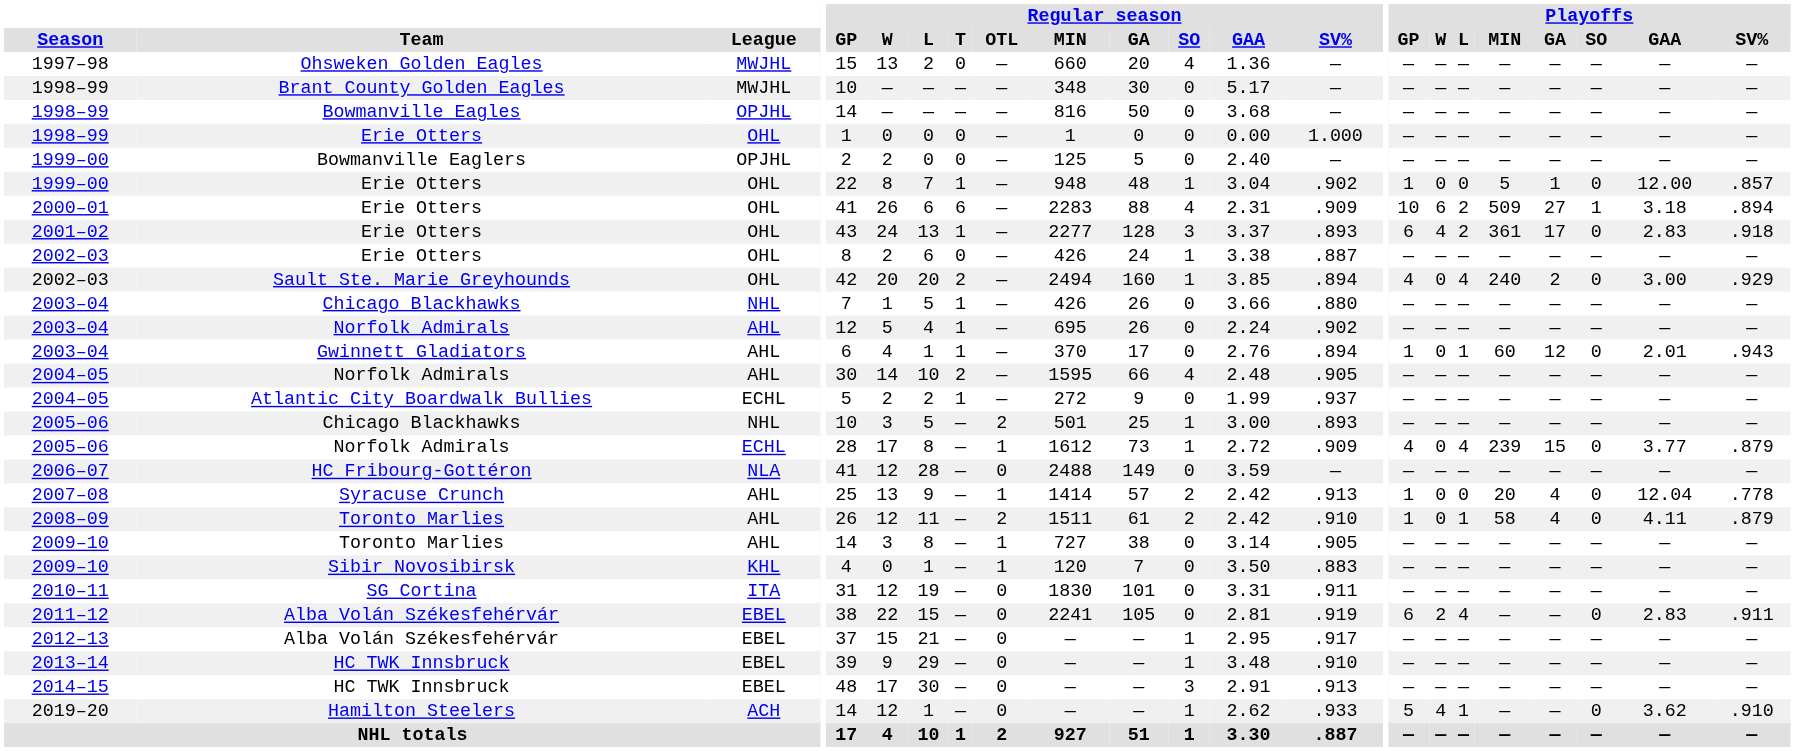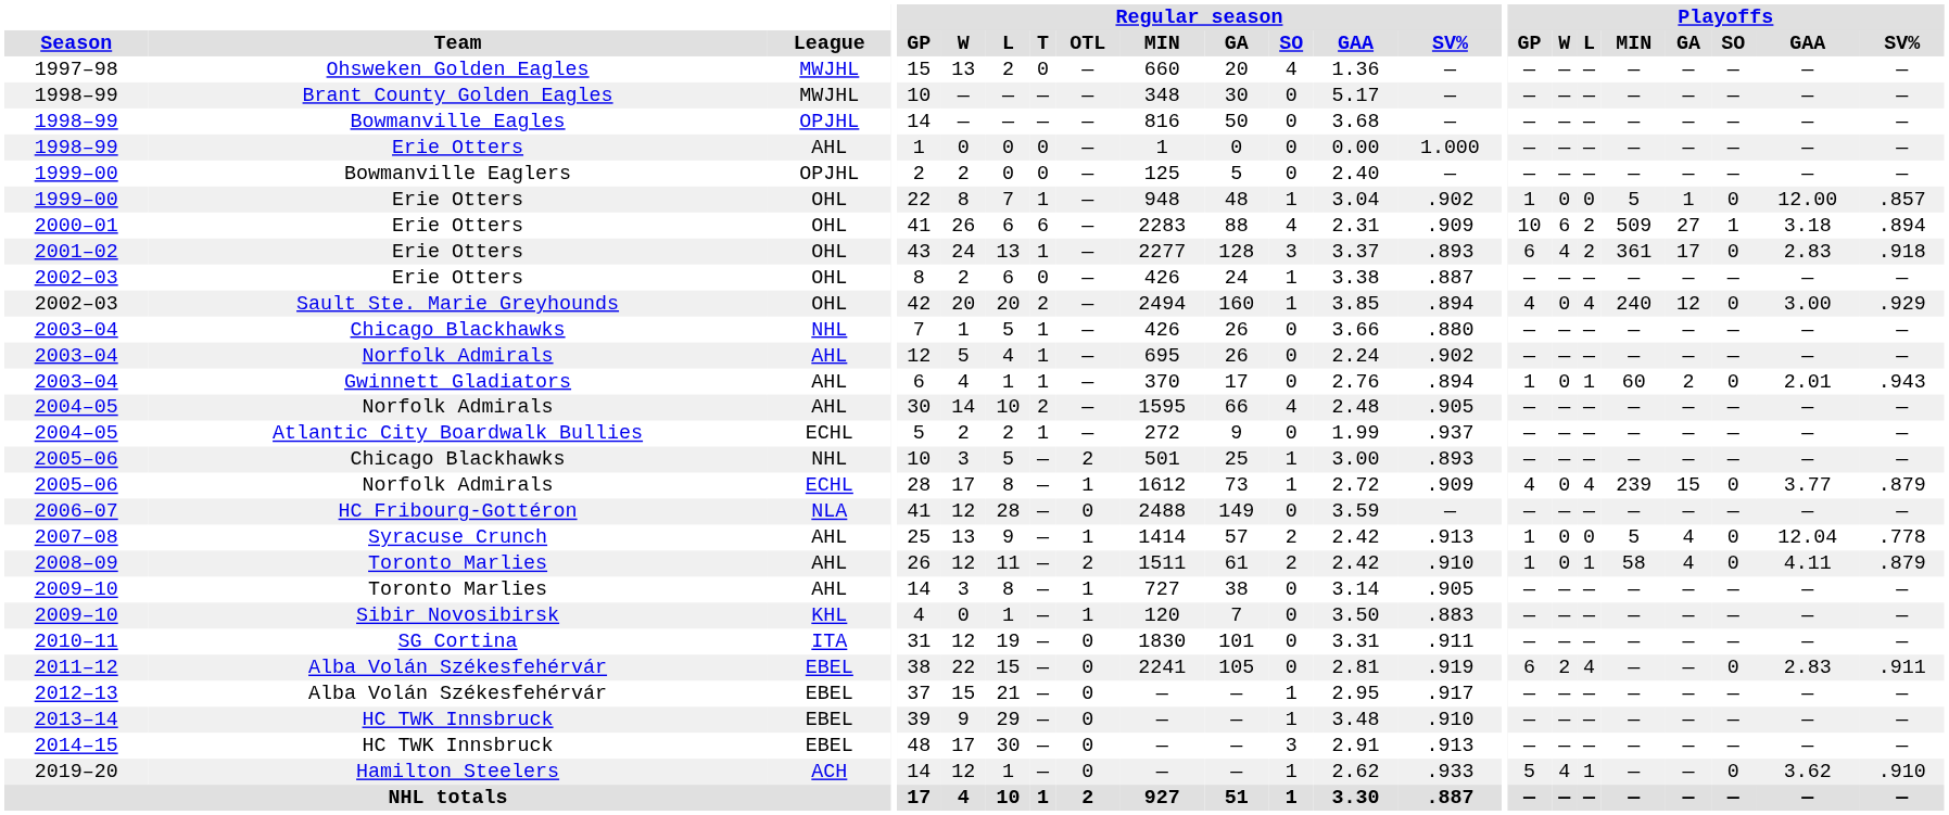1998–99 / Erie Otters | League: OHL -> AHL
2002–03 / Sault Ste. Marie Greyhounds | Playoffs / GA: 2 -> 12
2003–04 / Gwinnett Gladiators | Playoffs / GA: 12 -> 2
2007–08 | Playoffs / MIN: 20 -> 5
